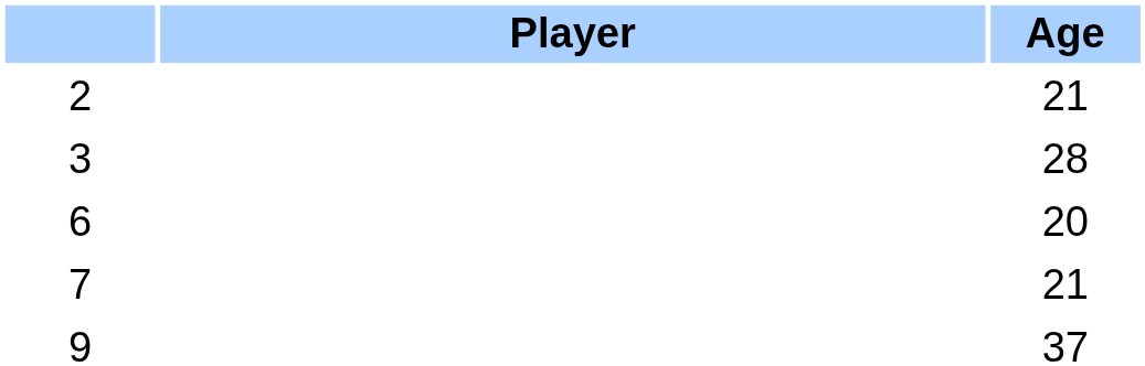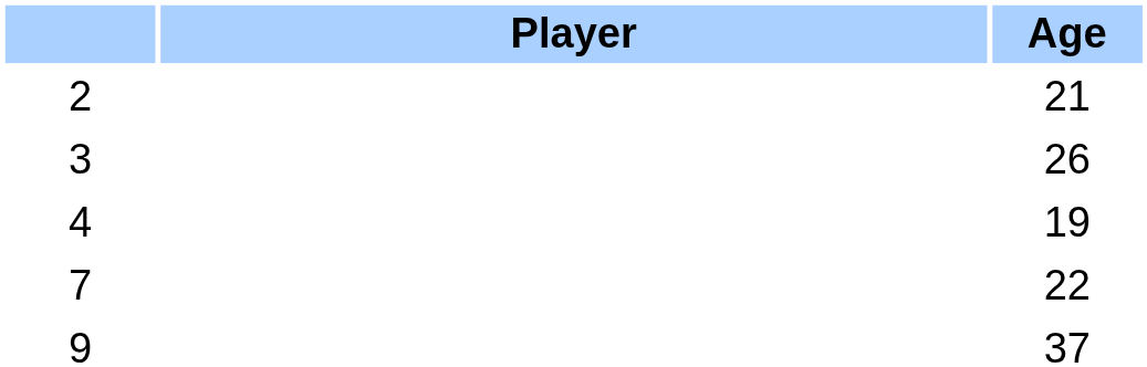3 | Age: 28 -> 26
+ row: 4 | 19
- row: 6 | 20
7 | Age: 21 -> 22
